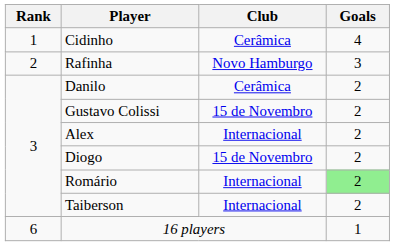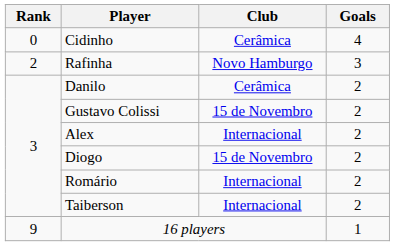Cidinho | Rank: 1 -> 0
Romário | Goals: lightgreen background -> no background
16 players | Rank: 6 -> 9
